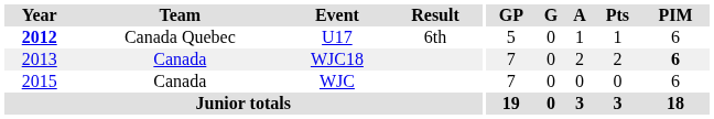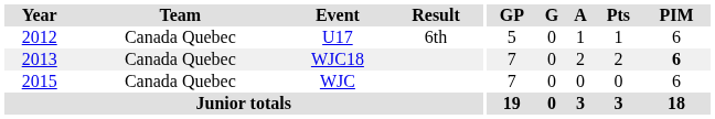U17 | Year: bold -> normal
WJC18 | Team: Canada -> Canada Quebec
WJC | Team: Canada -> Canada Quebec
